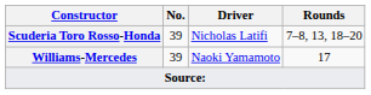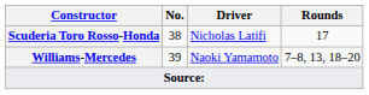Scuderia Toro Rosso-Honda | No.: 39 -> 38
Scuderia Toro Rosso-Honda | Rounds: 7–8, 13, 18–20 -> 17
Williams-Mercedes | Rounds: 17 -> 7–8, 13, 18–20
